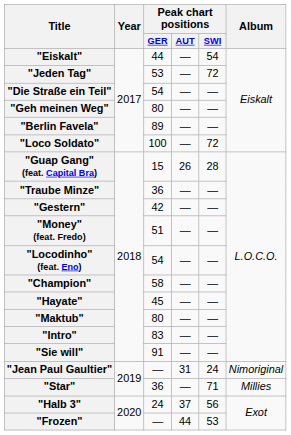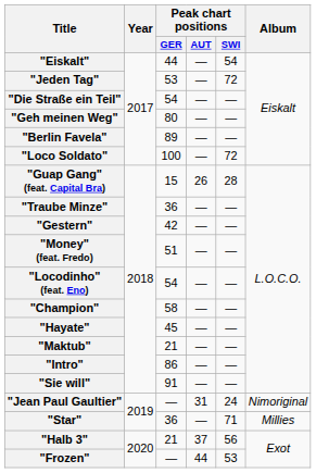"Maktub" | Peak chart positions / GER: 80 -> 21
"Intro" | Peak chart positions / GER: 83 -> 86
"Halb 3" | Peak chart positions / GER: 24 -> 21
